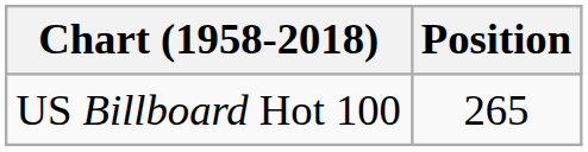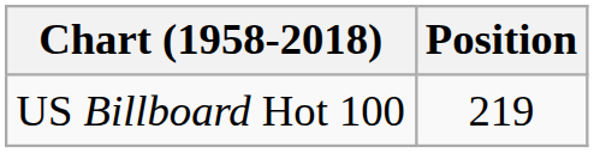US Billboard Hot 100 | Position: 265 -> 219
